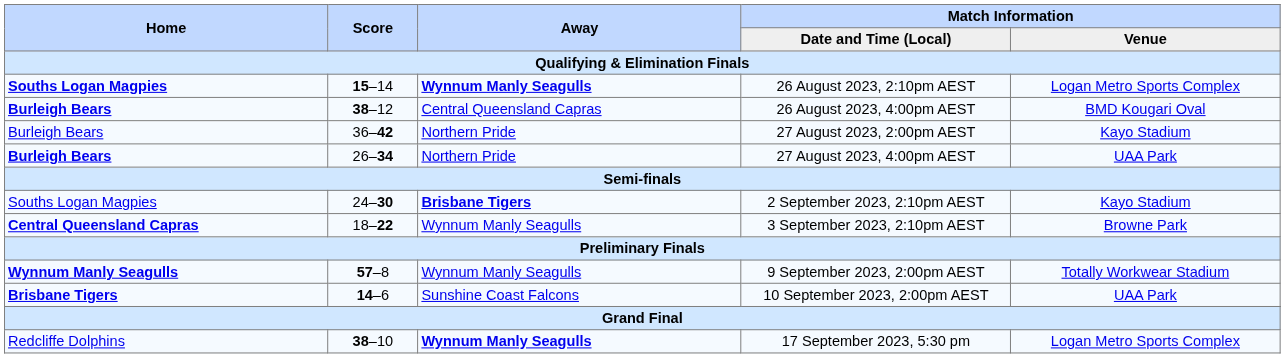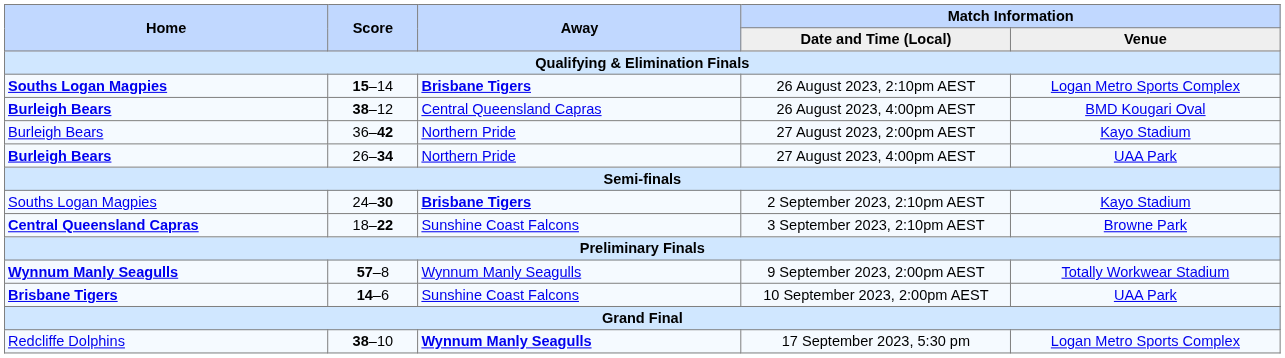26 August 2023, 2:10pm AEST | Away: Wynnum Manly Seagulls -> Brisbane Tigers
3 September 2023, 2:10pm AEST | Away: Wynnum Manly Seagulls -> Sunshine Coast Falcons
